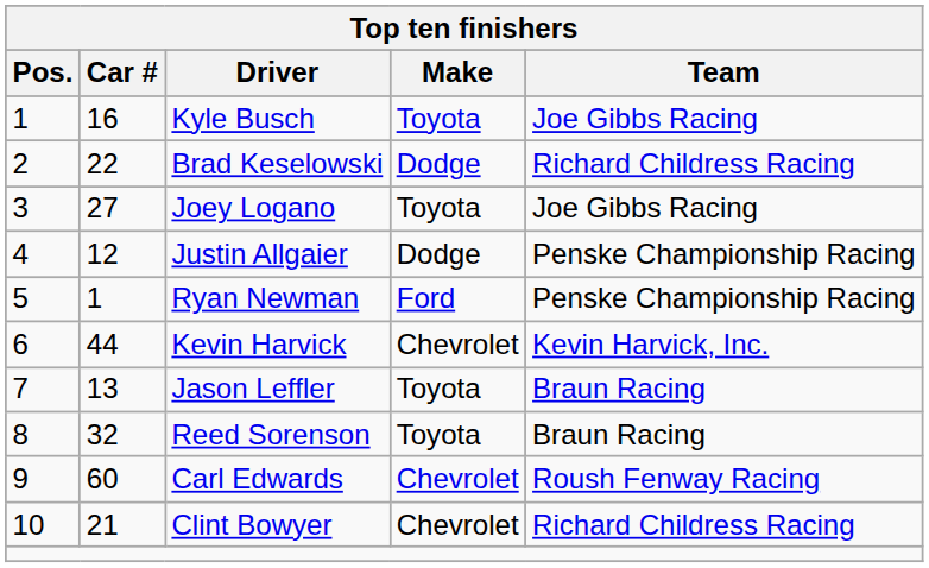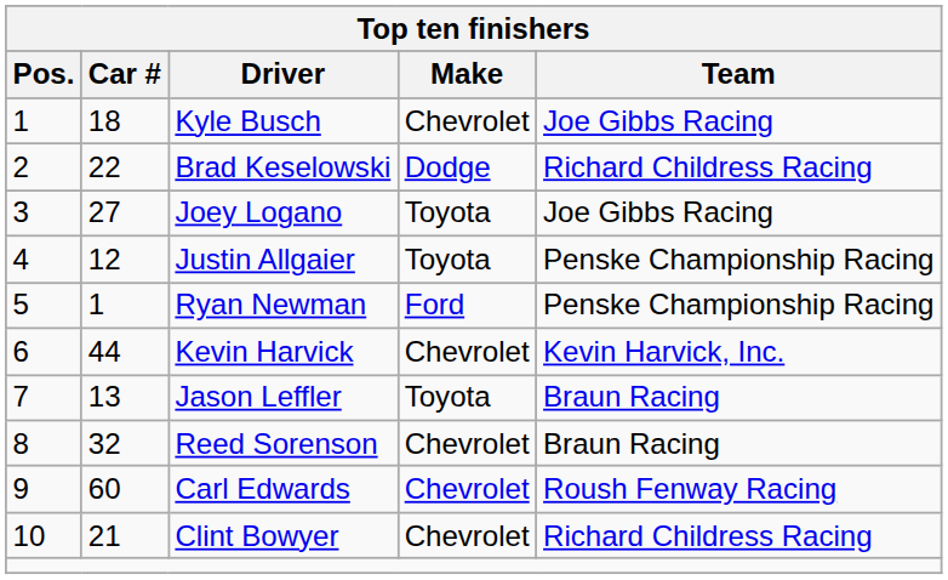Kyle Busch | Car #: 16 -> 18
Kyle Busch | Make: Toyota -> Chevrolet
Justin Allgaier | Make: Dodge -> Toyota
Reed Sorenson | Make: Toyota -> Chevrolet
